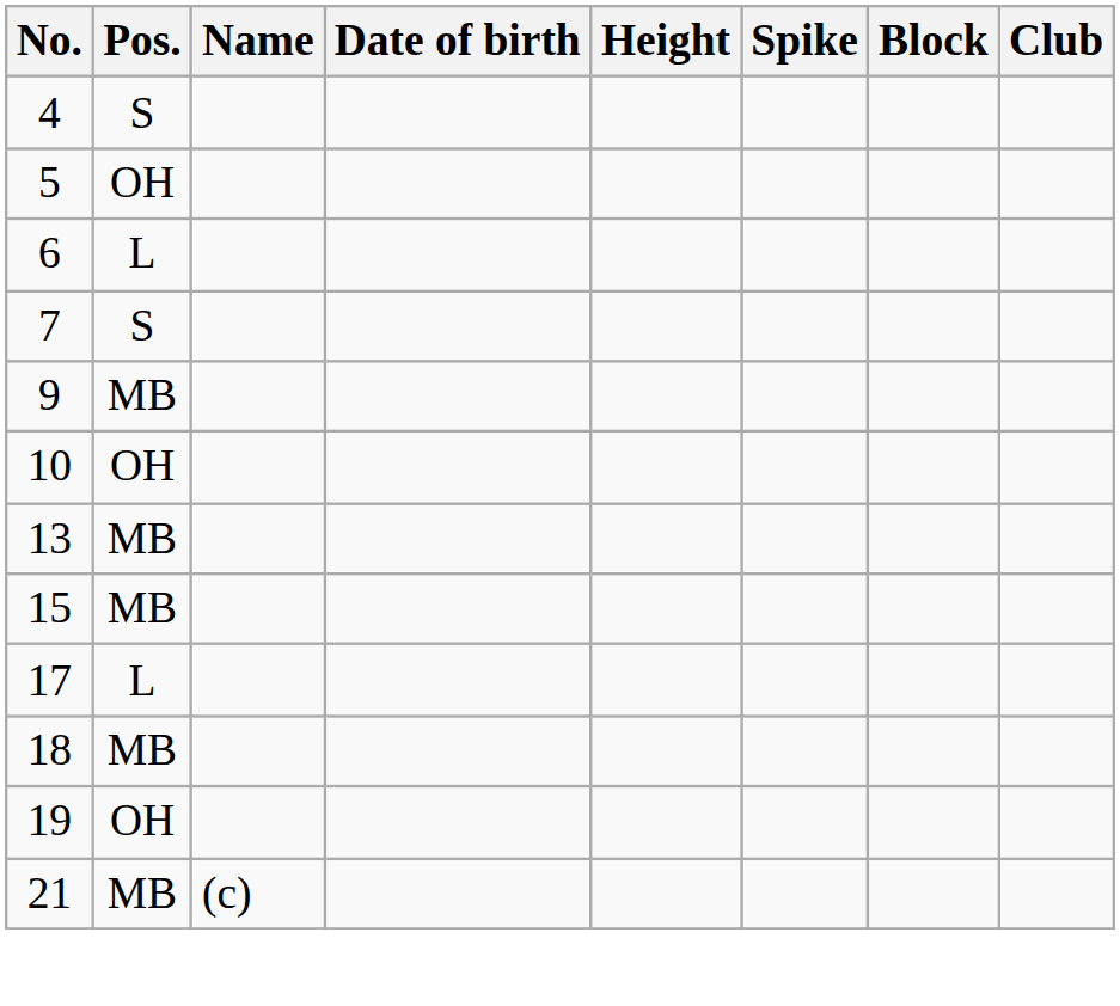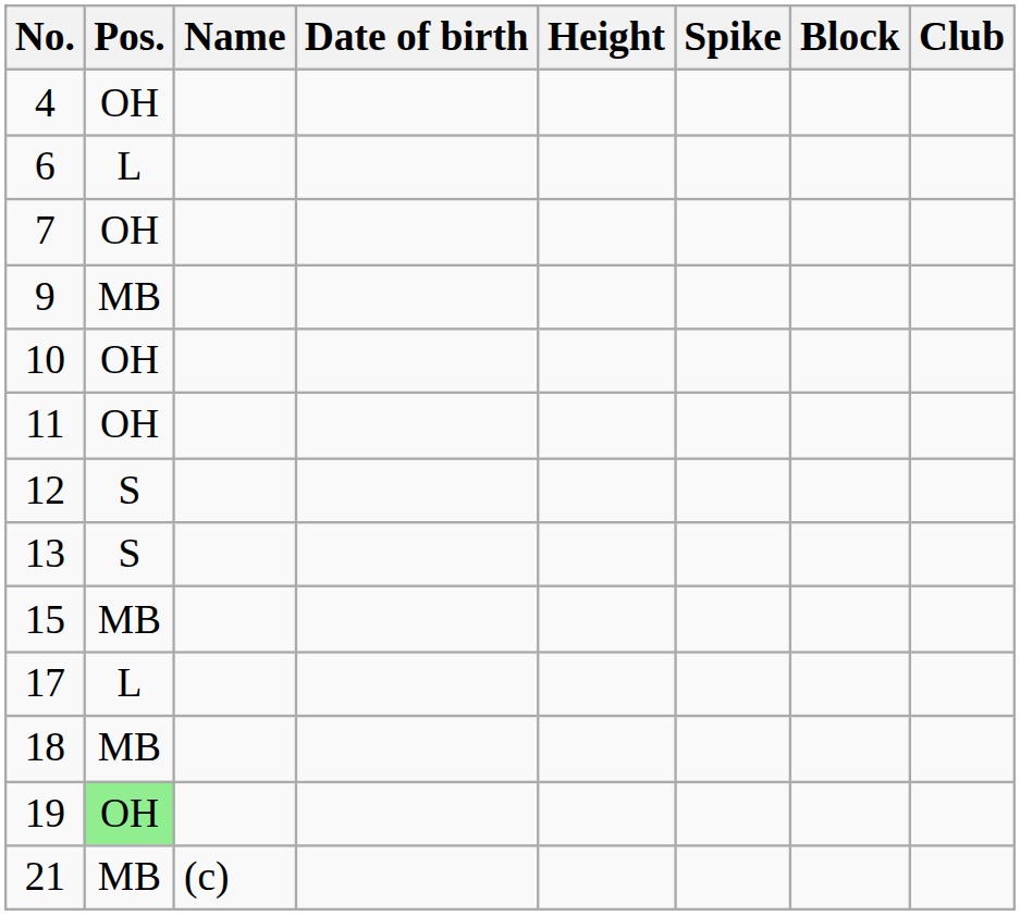4 | Pos.: S -> OH
- row: 5 | OH
7 | Pos.: S -> OH
+ row: 11 | OH
+ row: 12 | S
13 | Pos.: MB -> S
19 | Pos.: no background -> lightgreen background
